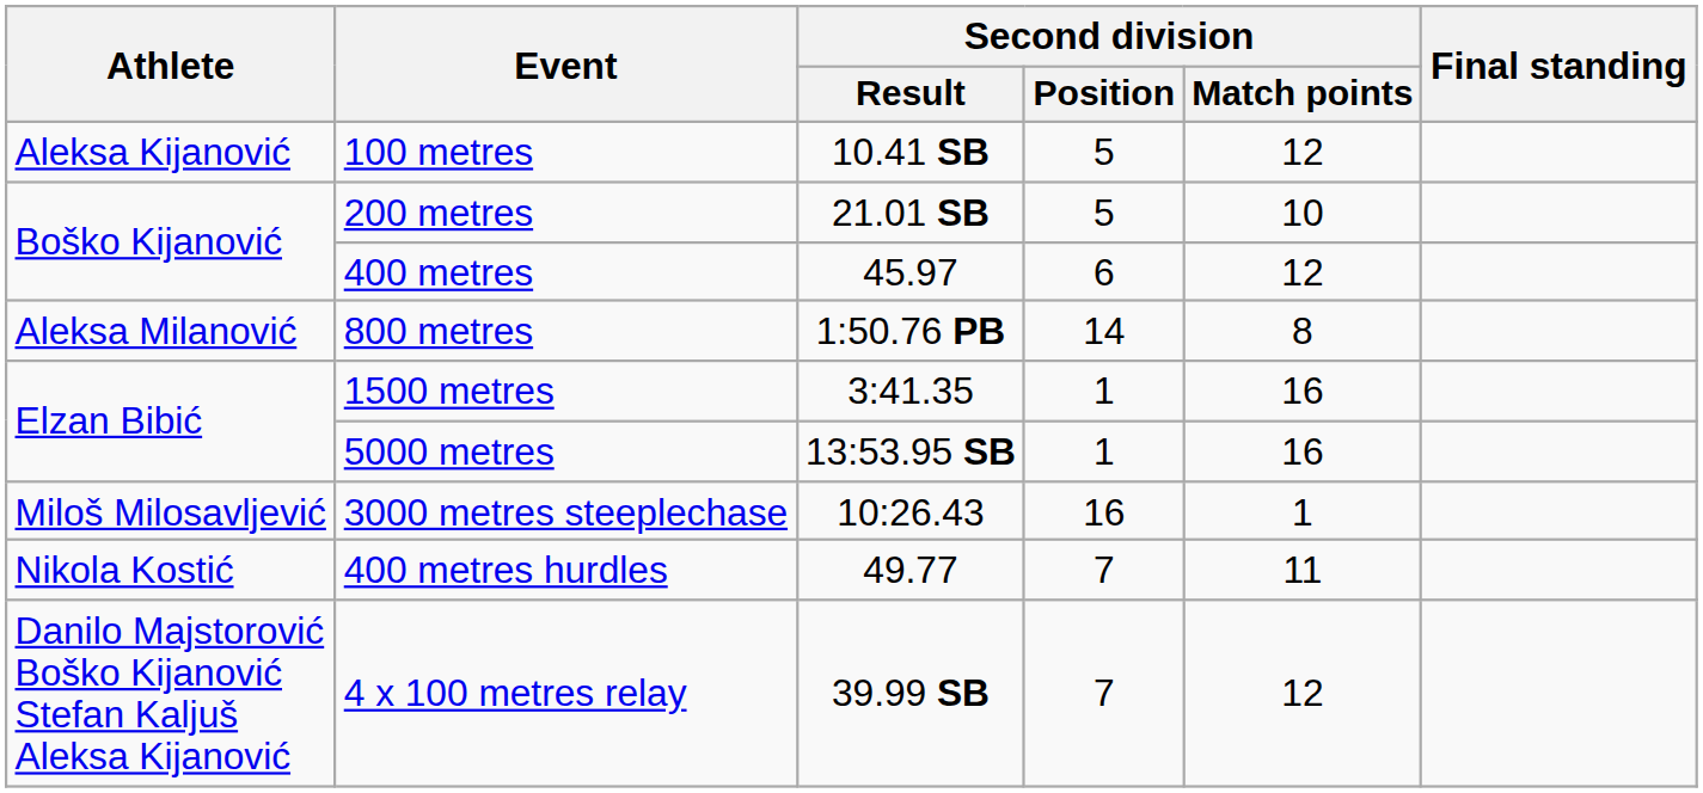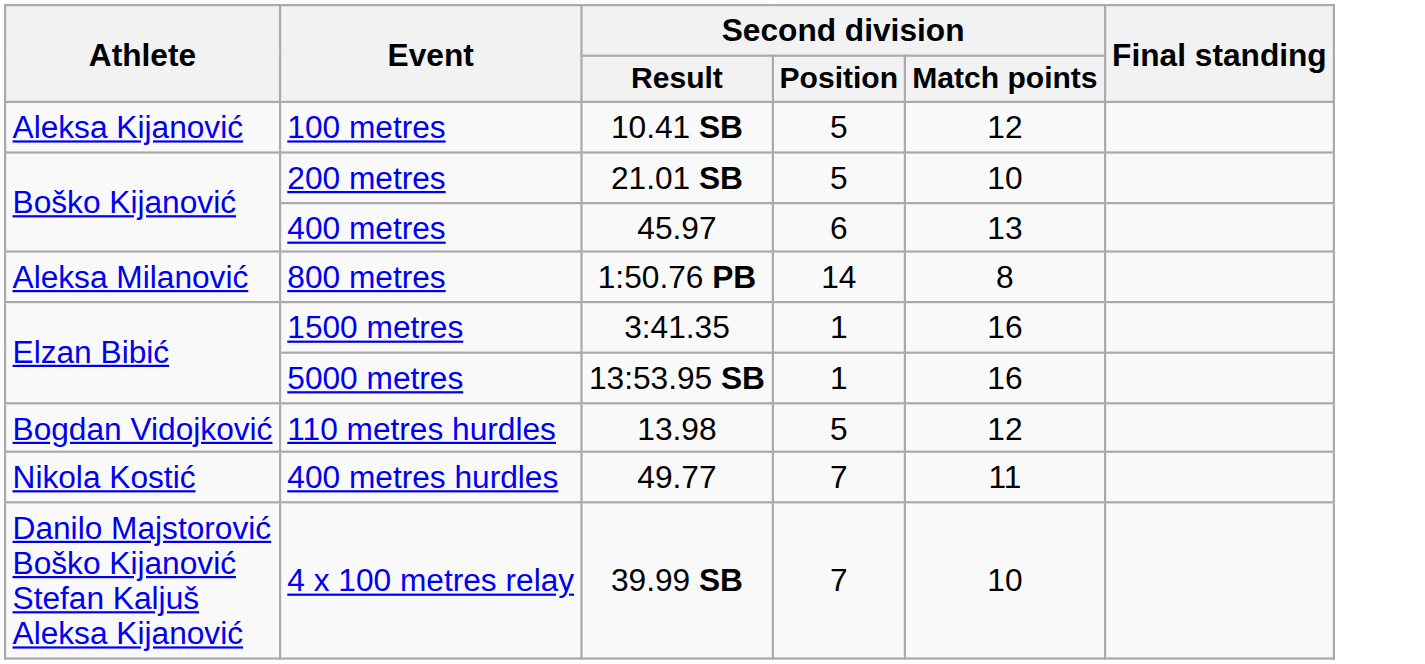400 metres | Second division / Match points: 12 -> 13
- row: Miloš Milosavljević | 3000 metres steeplechase | 10:26.43 | 16 | 1
+ row: Bogdan Vidojković | 110 metres hurdles | 13.98 | 5 | 12
4 x 100 metres relay | Second division / Match points: 12 -> 10
